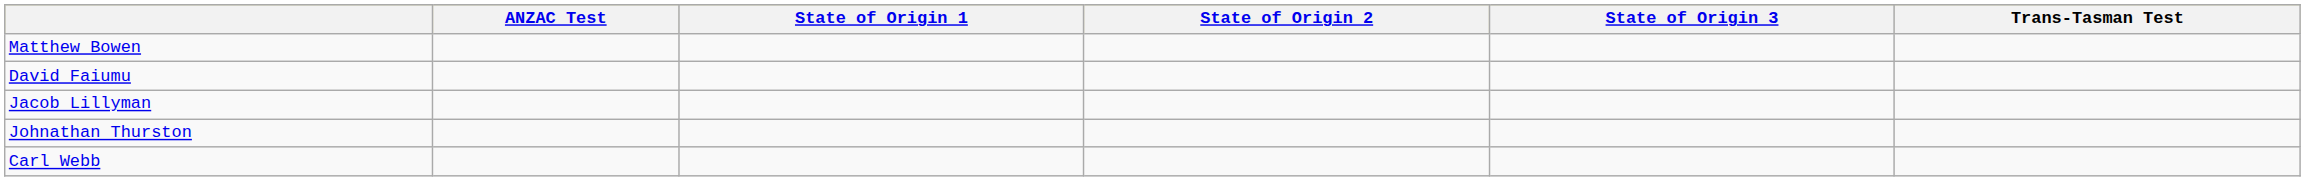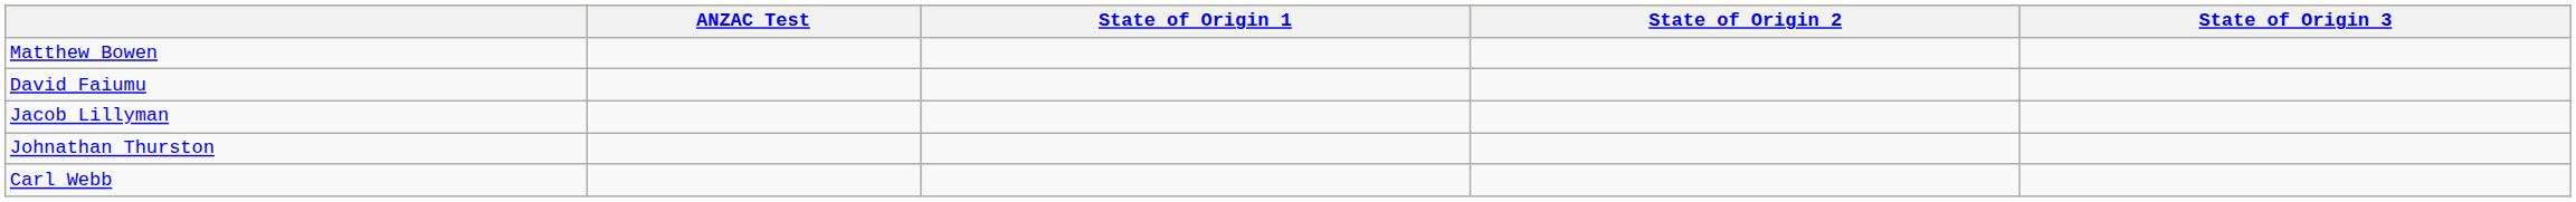- column: Trans-Tasman Test
